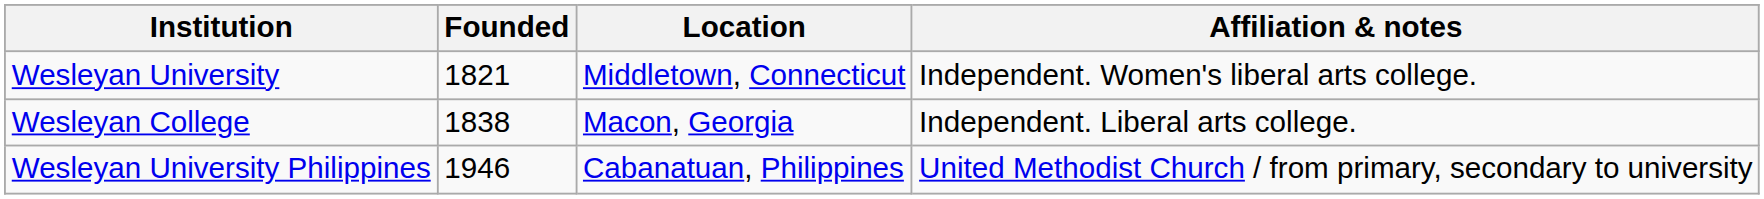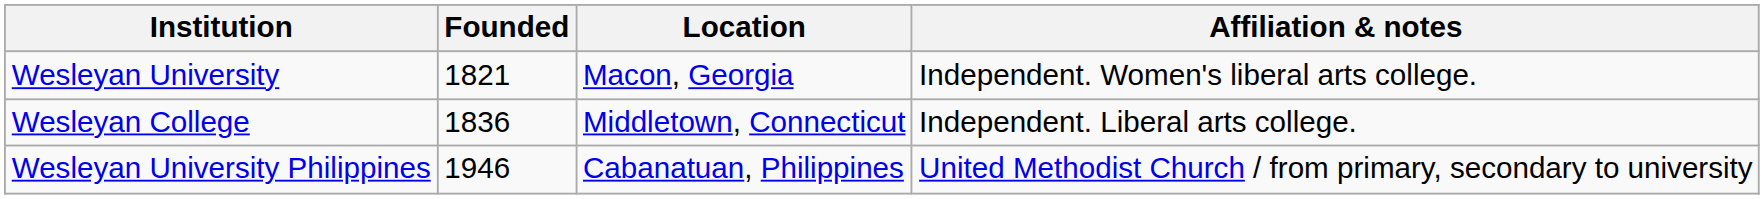Wesleyan University | Location: Middletown, Connecticut -> Macon, Georgia
Wesleyan College | Founded: 1838 -> 1836
Wesleyan College | Location: Macon, Georgia -> Middletown, Connecticut
